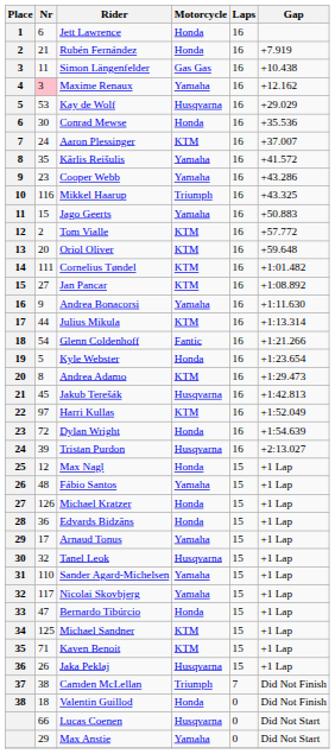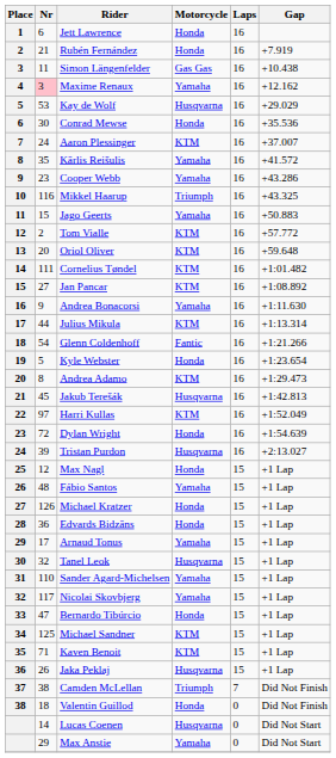Lucas Coenen | Nr: 66 -> 14
